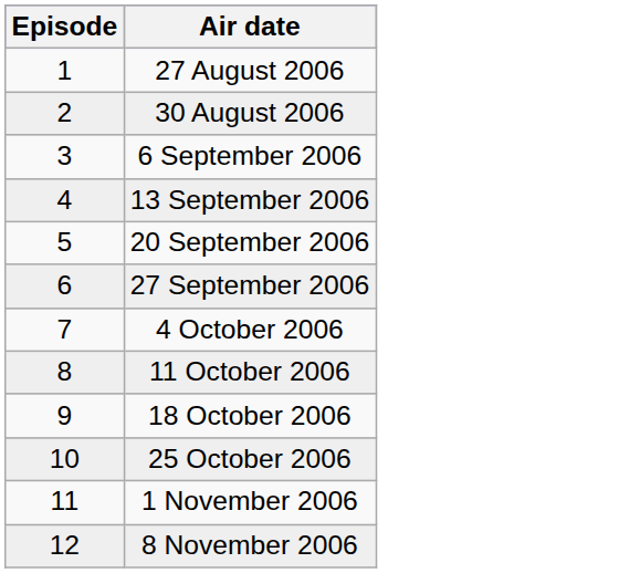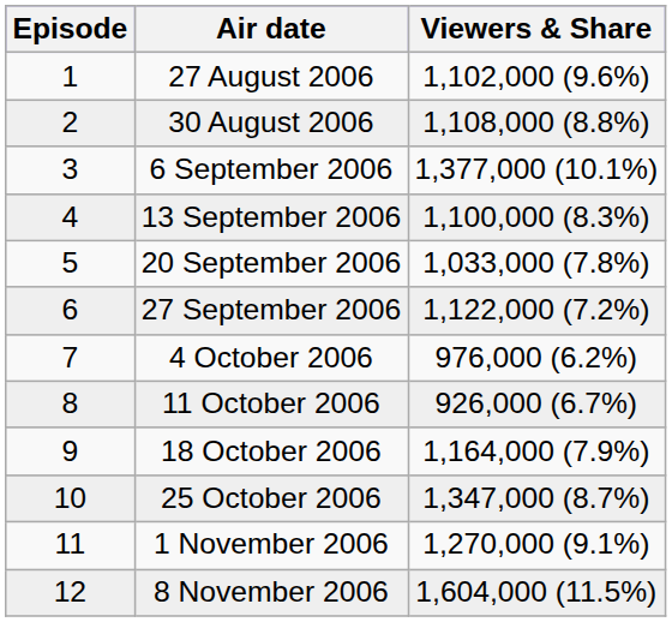+ column: Viewers & Share | 1,102,000 (9.6%) | 1,108,000 (8.8%) | 1,377,000 (10.1%) | 1,100,000 (8.3%) | 1,033,000 (7.8%) | 1,122,000 (7.2%) | 976,000 (6.2%) | 926,000 (6.7%) | 1,164,000 (7.9%) | 1,347,000 (8.7%) | 1,270,000 (9.1%) | 1,604,000 (11.5%)
